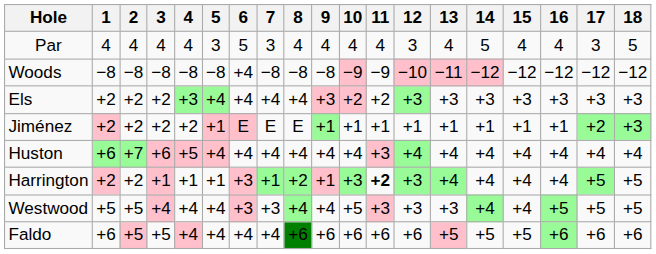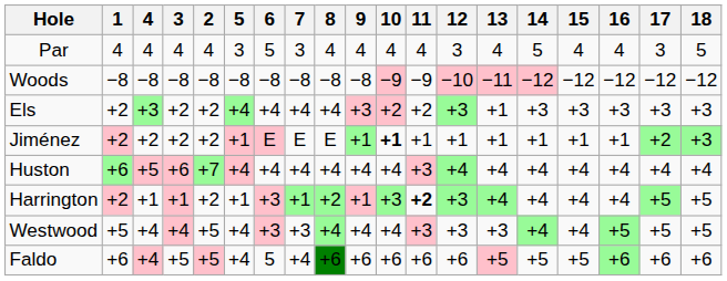columns swapped: 2 <-> 4
Woods | 6: +4 -> −8
Els | 13: +3 -> +1
Jiménez | 10: normal -> bold
Westwood | 10: +5 -> +4
Faldo | 6: +4 -> 5
